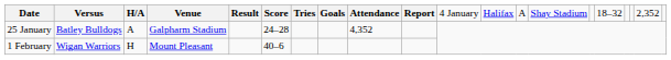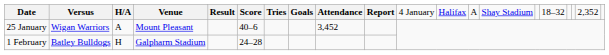25 January | column 2: Batley Bulldogs -> Wigan Warriors
25 January | column 4: Galpharm Stadium -> Mount Pleasant
25 January | column 6: 24–28 -> 40–6
25 January | column 9: 4,352 -> 3,452
1 February | column 2: Wigan Warriors -> Batley Bulldogs
1 February | column 4: Mount Pleasant -> Galpharm Stadium
1 February | column 6: 40–6 -> 24–28
